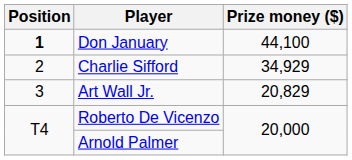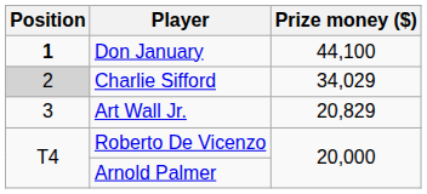Charlie Sifford | Position: no background -> lightgrey background
Charlie Sifford | Prize money ($): 34,929 -> 34,029
